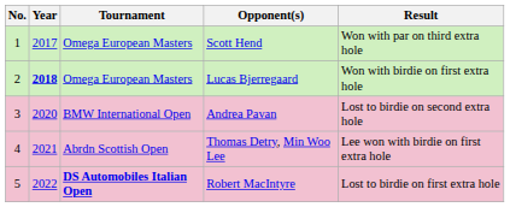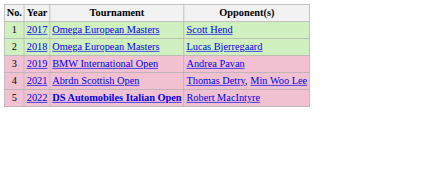- column: Result | Won with par on third extra hole | Won with birdie on first extra hole | Lost to birdie on second extra hole | Lee won with birdie on first extra hole | Lost to birdie on first extra hole
Lucas Bjerregaard | Year: bold -> normal
Andrea Pavan | Year: 2020 -> 2019
